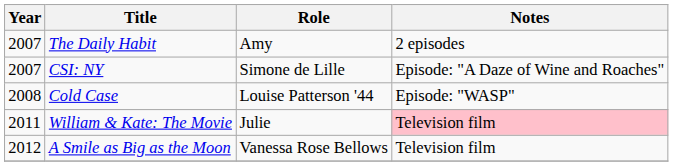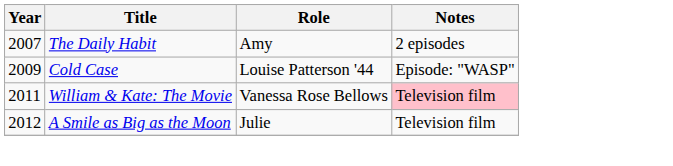- row: 2007 | CSI: NY | Simone de Lille | Episode: "A Daze of Wine and Roaches"
Cold Case | Year: 2008 -> 2009
William & Kate: The Movie | Role: Julie -> Vanessa Rose Bellows
A Smile as Big as the Moon | Role: Vanessa Rose Bellows -> Julie
